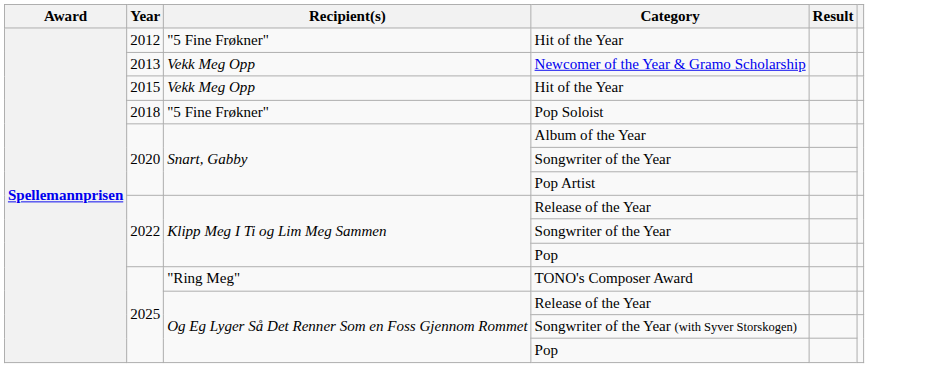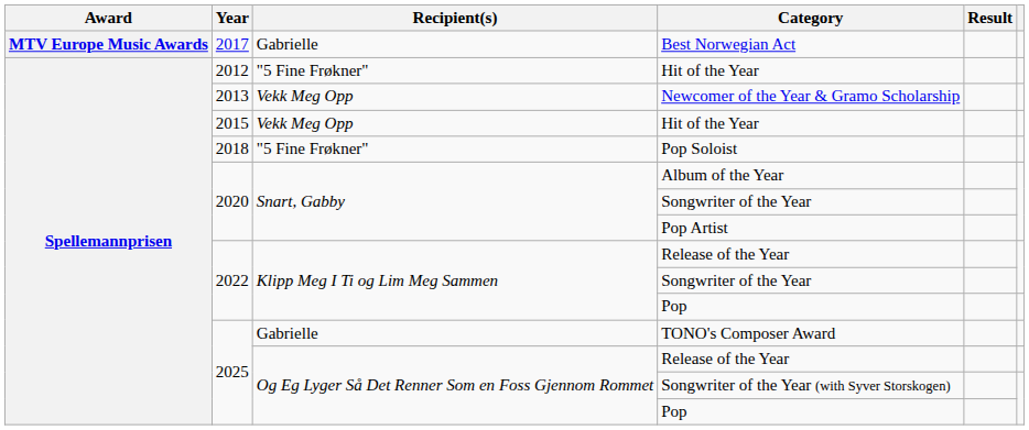+ row: MTV Europe Music Awards | 2017 | Gabrielle | Best Norwegian Act
TONO's Composer Award | Recipient(s): "Ring Meg" -> Gabrielle
